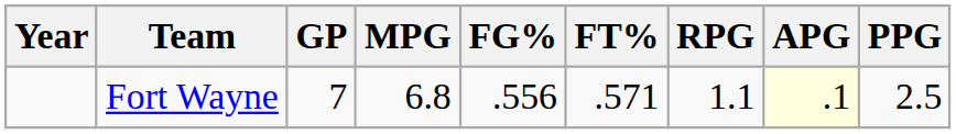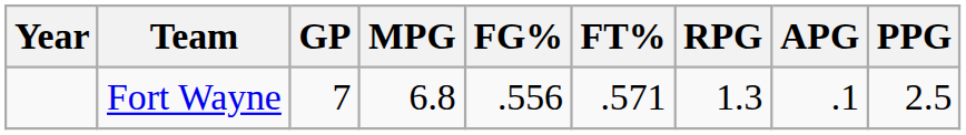Fort Wayne | RPG: 1.1 -> 1.3
Fort Wayne | APG: lightyellow background -> no background
